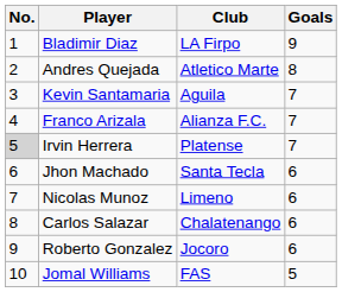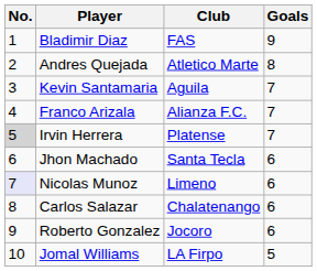Bladimir Diaz | Club: LA Firpo -> FAS
Nicolas Munoz | No.: no background -> lavender background
Jomal Williams | Club: FAS -> LA Firpo
